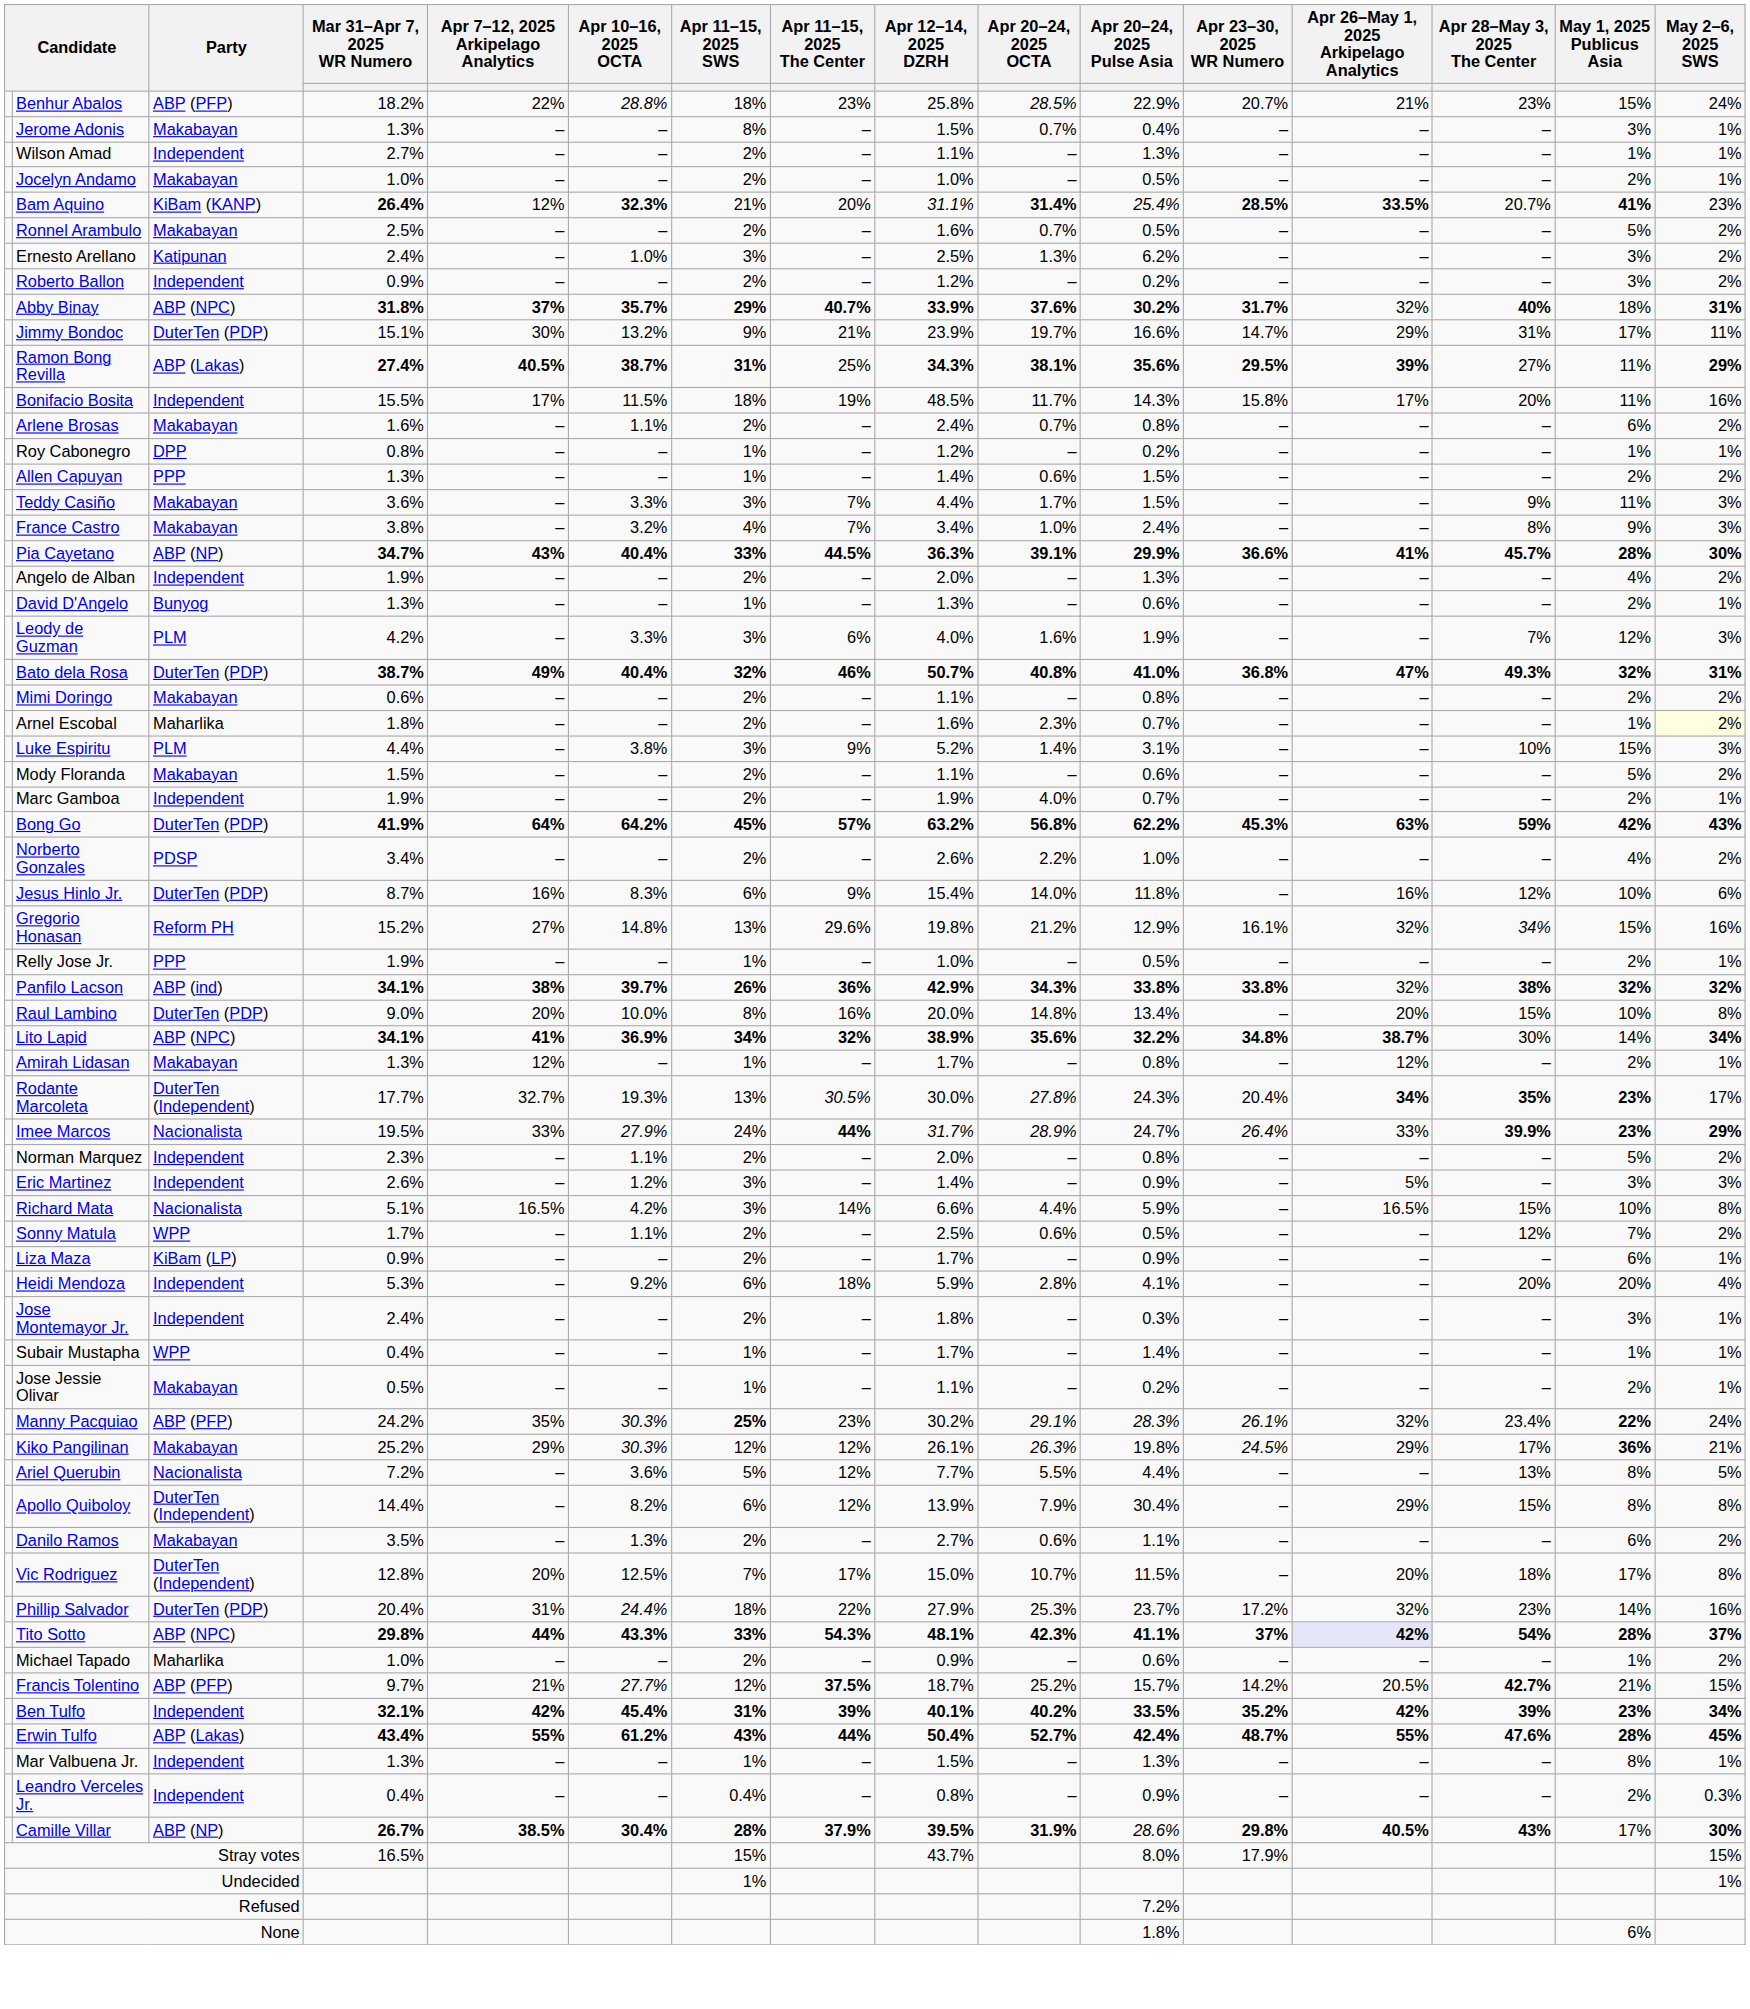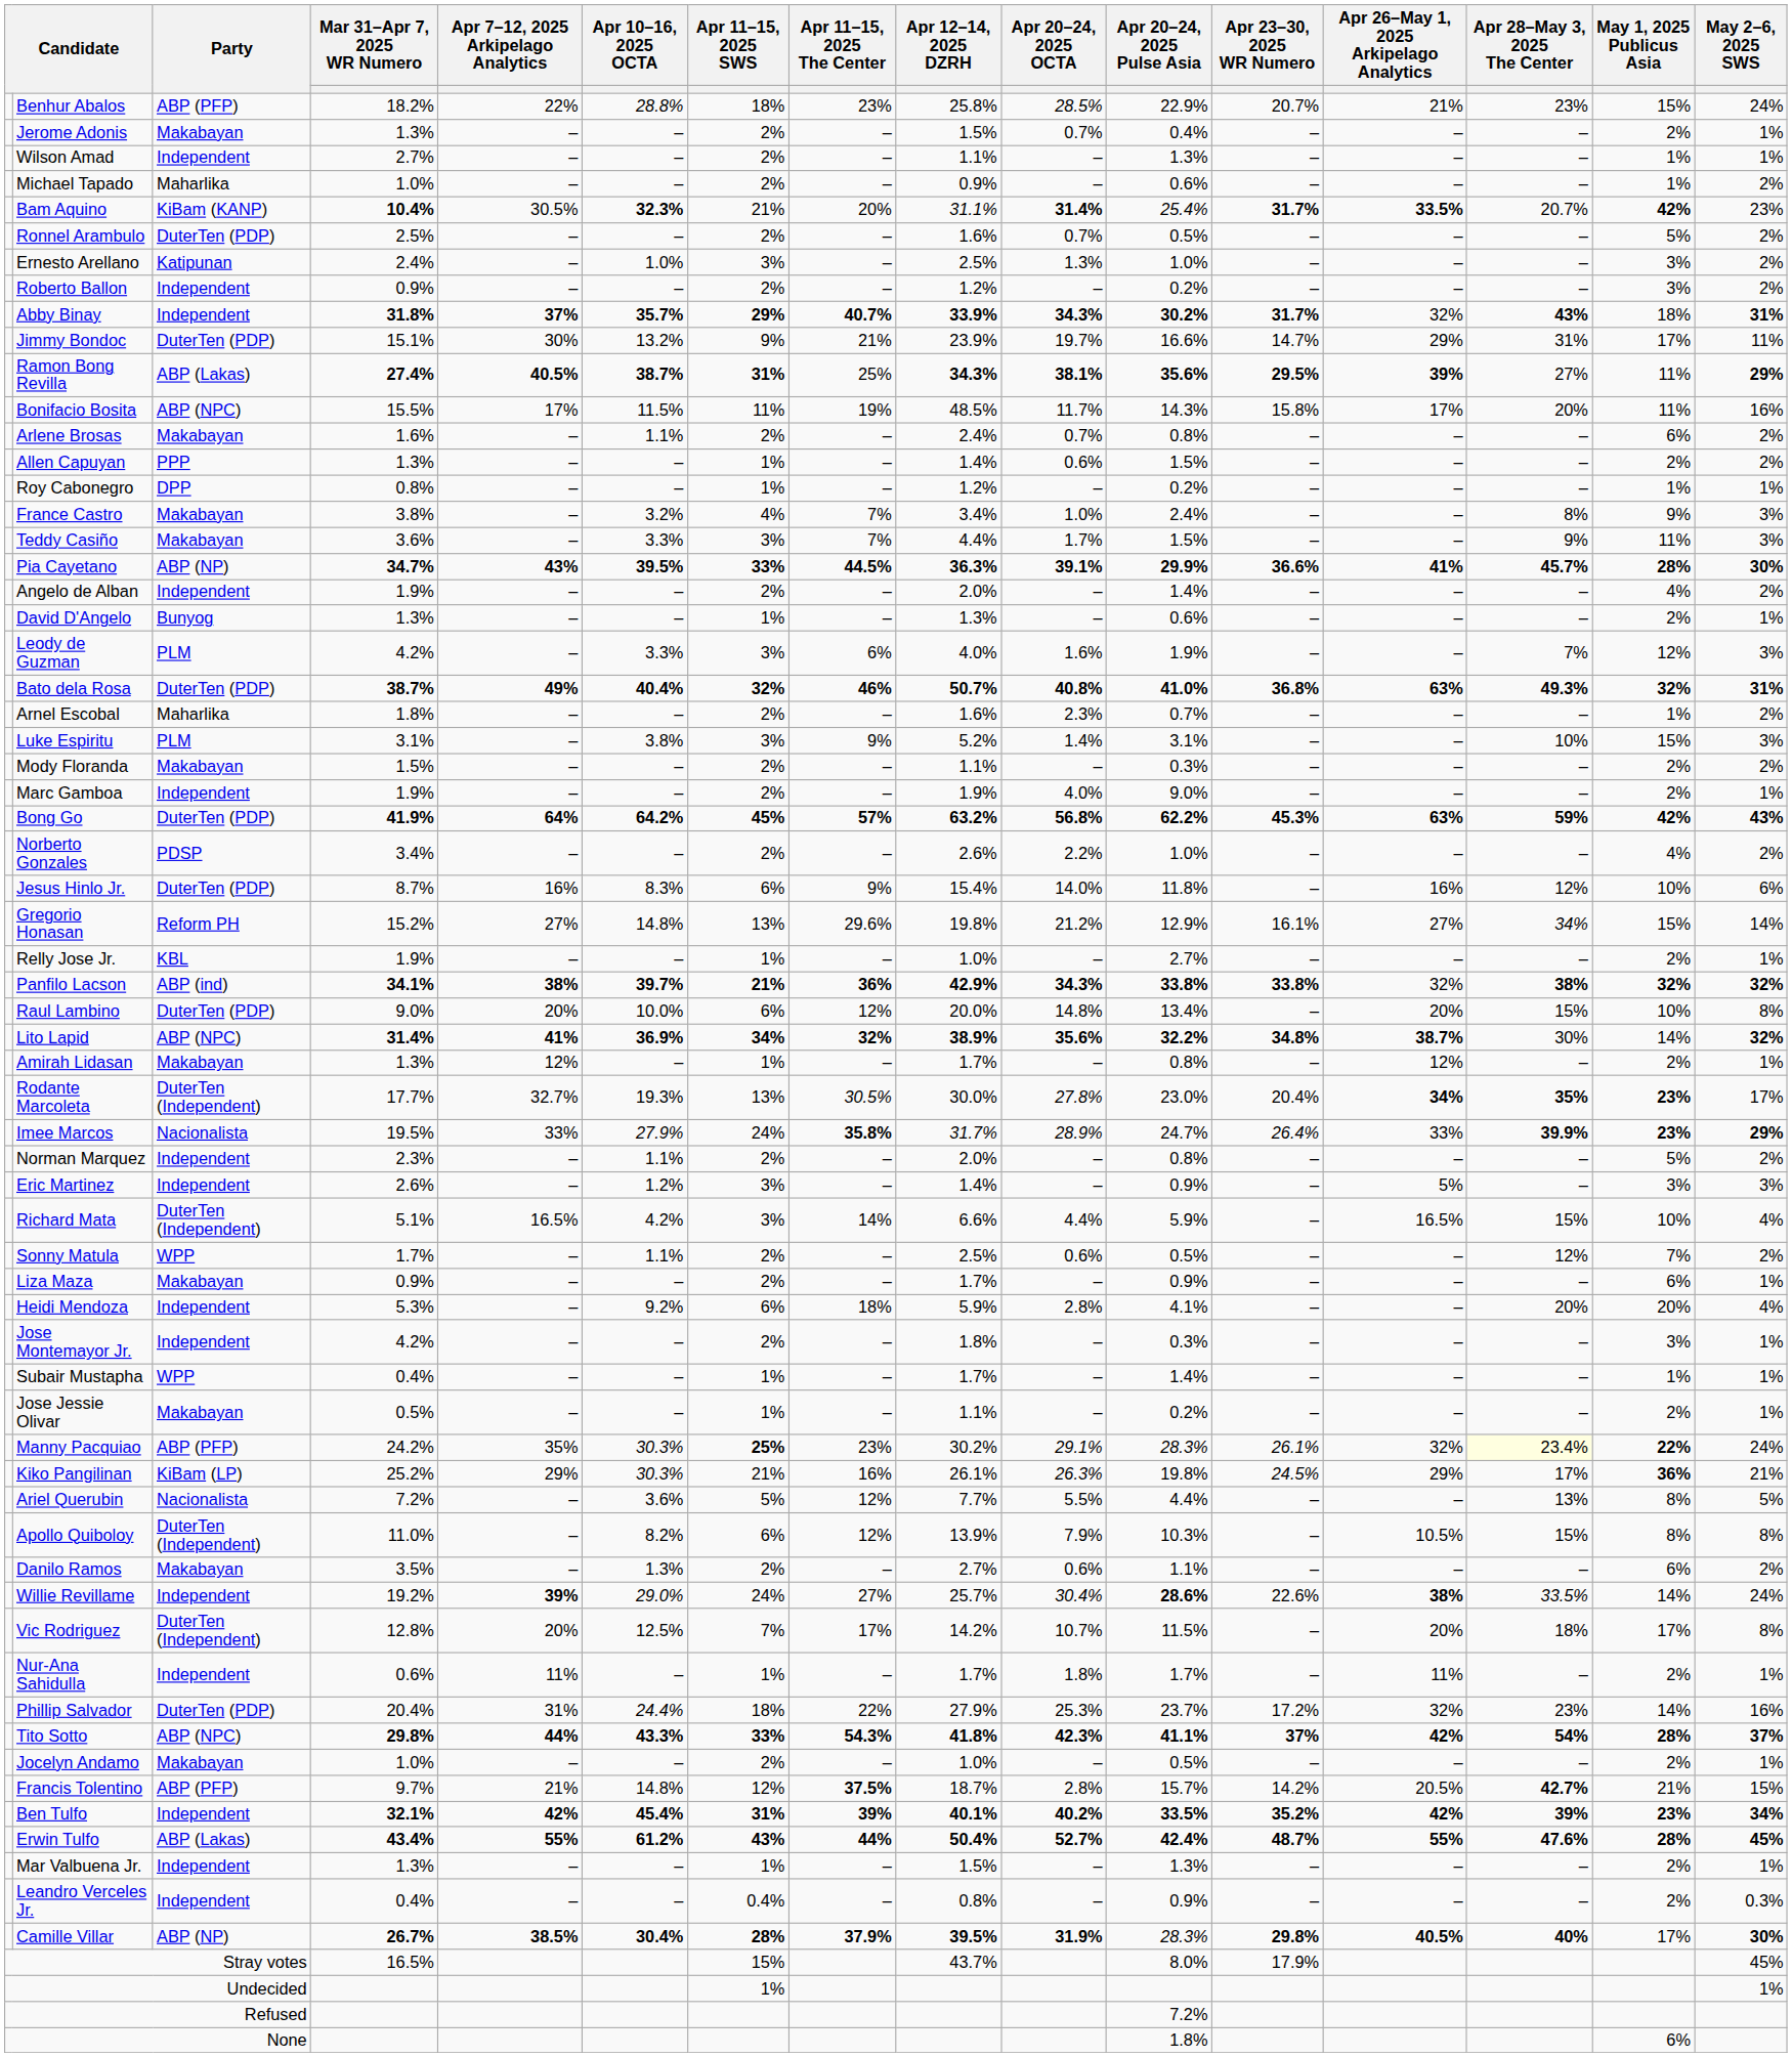Jerome Adonis | Apr 11–15, 2025 SWS: 8% -> 2%
Jerome Adonis | May 1, 2025 Publicus Asia: 3% -> 2%
rows swapped: Jocelyn Andamo <-> Michael Tapado
Bam Aquino | Mar 31–Apr 7, 2025 WR Numero: 26.4% -> 10.4%
Bam Aquino | Apr 7–12, 2025 Arkipelago Analytics: 12% -> 30.5%
Bam Aquino | Apr 23–30, 2025 WR Numero: 28.5% -> 31.7%
Bam Aquino | May 1, 2025 Publicus Asia: 41% -> 42%
Ronnel Arambulo | Party: Makabayan -> DuterTen (PDP)
Ernesto Arellano | Apr 20–24, 2025 Pulse Asia: 6.2% -> 1.0%
Abby Binay | Party: ABP (NPC) -> Independent
Abby Binay | Apr 20–24, 2025 OCTA: 37.6% -> 34.3%
Abby Binay | Apr 28–May 3, 2025 The Center: 40% -> 43%
Bonifacio Bosita | Party: Independent -> ABP (NPC)
Bonifacio Bosita | Apr 11–15, 2025 SWS: 18% -> 11%
rows swapped: Roy Cabonegro <-> Allen Capuyan
rows swapped: Teddy Casiño <-> France Castro
Pia Cayetano | Apr 10–16, 2025 OCTA: 40.4% -> 39.5%
Angelo de Alban | Apr 20–24, 2025 Pulse Asia: 1.3% -> 1.4%
Bato dela Rosa | Apr 26–May 1, 2025 Arkipelago Analytics: 47% -> 63%
- row: Mimi Doringo | Makabayan | 0.6% | – | – | 2% | – | 1.1% | – | 0.8% | – | – | – | 2% | 2%
Arnel Escobal | May 2–6, 2025 SWS: lightyellow background -> no background
Luke Espiritu | Mar 31–Apr 7, 2025 WR Numero: 4.4% -> 3.1%
Mody Floranda | Apr 20–24, 2025 Pulse Asia: 0.6% -> 0.3%
Mody Floranda | May 1, 2025 Publicus Asia: 5% -> 2%
Marc Gamboa | Apr 20–24, 2025 Pulse Asia: 0.7% -> 9.0%
Gregorio Honasan | Apr 26–May 1, 2025 Arkipelago Analytics: 32% -> 27%
Gregorio Honasan | May 2–6, 2025 SWS: 16% -> 14%
Relly Jose Jr. | Party: PPP -> KBL
Relly Jose Jr. | Apr 20–24, 2025 Pulse Asia: 0.5% -> 2.7%
Panfilo Lacson | Apr 11–15, 2025 SWS: 26% -> 21%
Raul Lambino | Apr 11–15, 2025 SWS: 8% -> 6%
Raul Lambino | Apr 11–15, 2025 The Center: 16% -> 12%
Lito Lapid | Mar 31–Apr 7, 2025 WR Numero: 34.1% -> 31.4%
Lito Lapid | May 2–6, 2025 SWS: 34% -> 32%
Rodante Marcoleta | Apr 20–24, 2025 Pulse Asia: 24.3% -> 23.0%
Imee Marcos | Apr 11–15, 2025 The Center: 44% -> 35.8%
Richard Mata | Party: Nacionalista -> DuterTen (Independent)
Richard Mata | May 2–6, 2025 SWS: 8% -> 4%
Liza Maza | Party: KiBam (LP) -> Makabayan
Jose Montemayor Jr. | Mar 31–Apr 7, 2025 WR Numero: 2.4% -> 4.2%
Manny Pacquiao | Apr 28–May 3, 2025 The Center: no background -> lightyellow background
Kiko Pangilinan | Party: Makabayan -> KiBam (LP)
Kiko Pangilinan | Apr 11–15, 2025 SWS: 12% -> 21%
Kiko Pangilinan | Apr 11–15, 2025 The Center: 12% -> 16%
Apollo Quiboloy | Mar 31–Apr 7, 2025 WR Numero: 14.4% -> 11.0%
Apollo Quiboloy | Apr 20–24, 2025 Pulse Asia: 30.4% -> 10.3%
Apollo Quiboloy | Apr 26–May 1, 2025 Arkipelago Analytics: 29% -> 10.5%
+ row: Willie Revillame | Independent | 19.2% | 39% | 29.0% | 24% | 27% | 25.7% | 30.4% | 28.6% | 22.6% | 38% | 33.5% | 14% | 24%
Vic Rodriguez | Apr 12–14, 2025 DZRH: 15.0% -> 14.2%
+ row: Nur-Ana Sahidulla | Independent | 0.6% | 11% | – | 1% | – | 1.7% | 1.8% | 1.7% | – | 11% | – | 2% | 1%
Tito Sotto | Apr 12–14, 2025 DZRH: 48.1% -> 41.8%
Tito Sotto | Apr 26–May 1, 2025 Arkipelago Analytics: lavender background -> no background
Francis Tolentino | Apr 10–16, 2025 OCTA: 27.7% -> 14.8%
Francis Tolentino | Apr 20–24, 2025 OCTA: 25.2% -> 2.8%
Mar Valbuena Jr. | May 1, 2025 Publicus Asia: 8% -> 2%
Camille Villar | Apr 20–24, 2025 Pulse Asia: 28.6% -> 28.3%
Camille Villar | Apr 28–May 3, 2025 The Center: 43% -> 40%
Stray votes | May 2–6, 2025 SWS: 15% -> 45%
